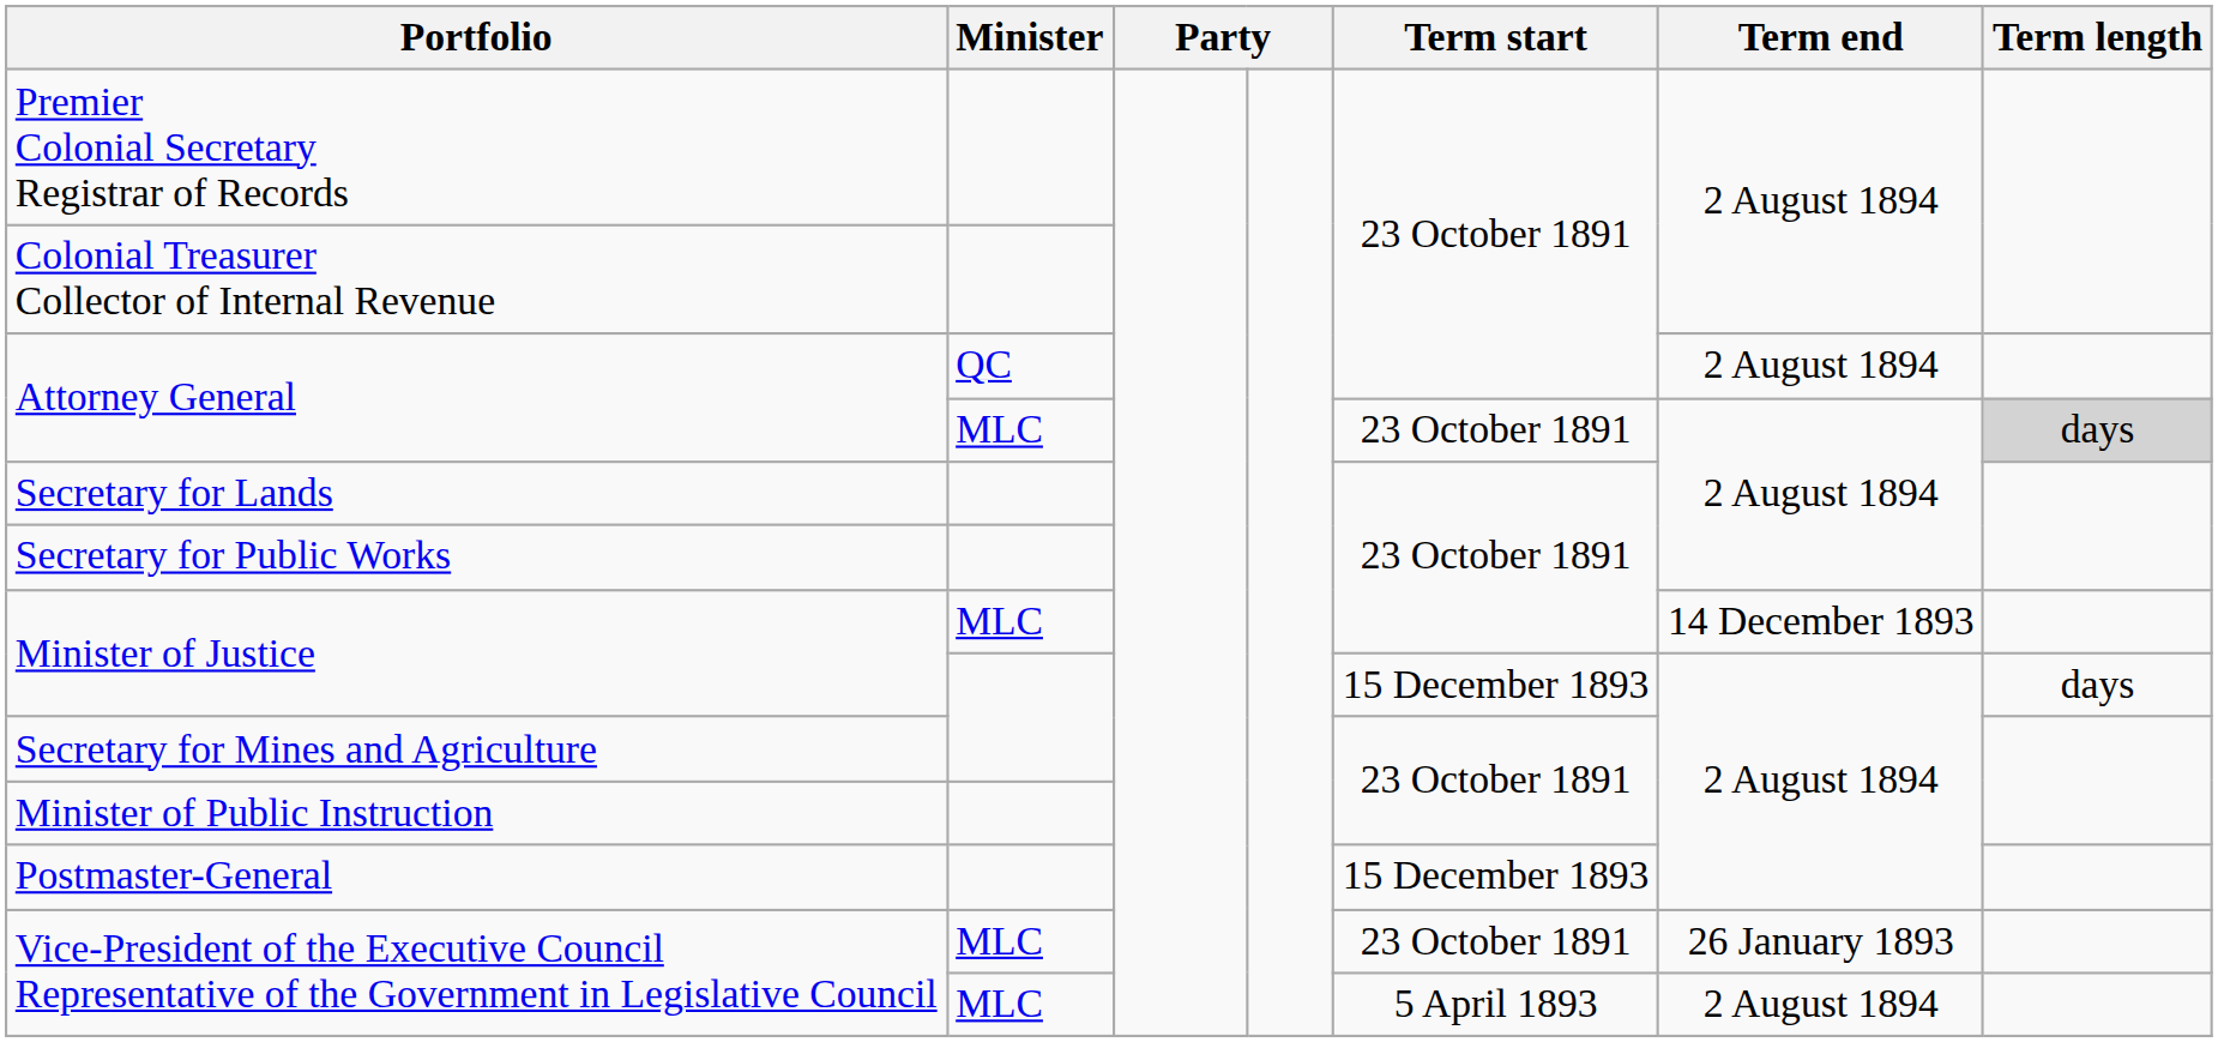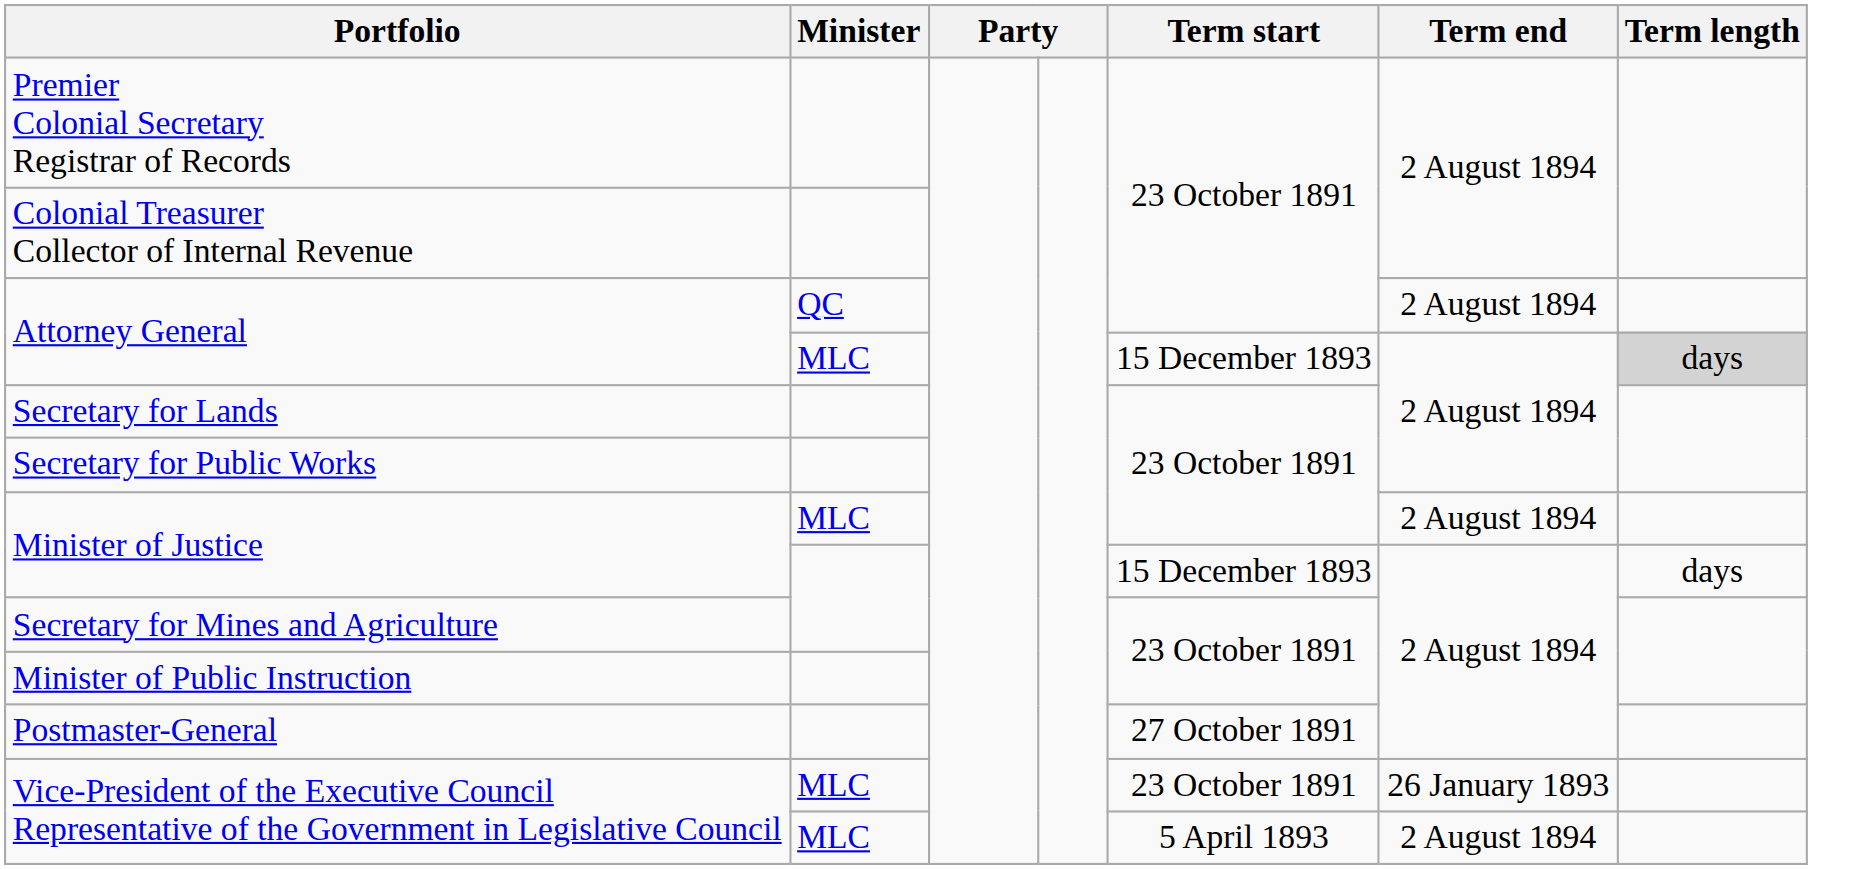Attorney General / MLC | Term start: 23 October 1891 -> 15 December 1893
Minister of Justice / MLC | Term end: 14 December 1893 -> 2 August 1894
Postmaster-General | Term start: 15 December 1893 -> 27 October 1891
